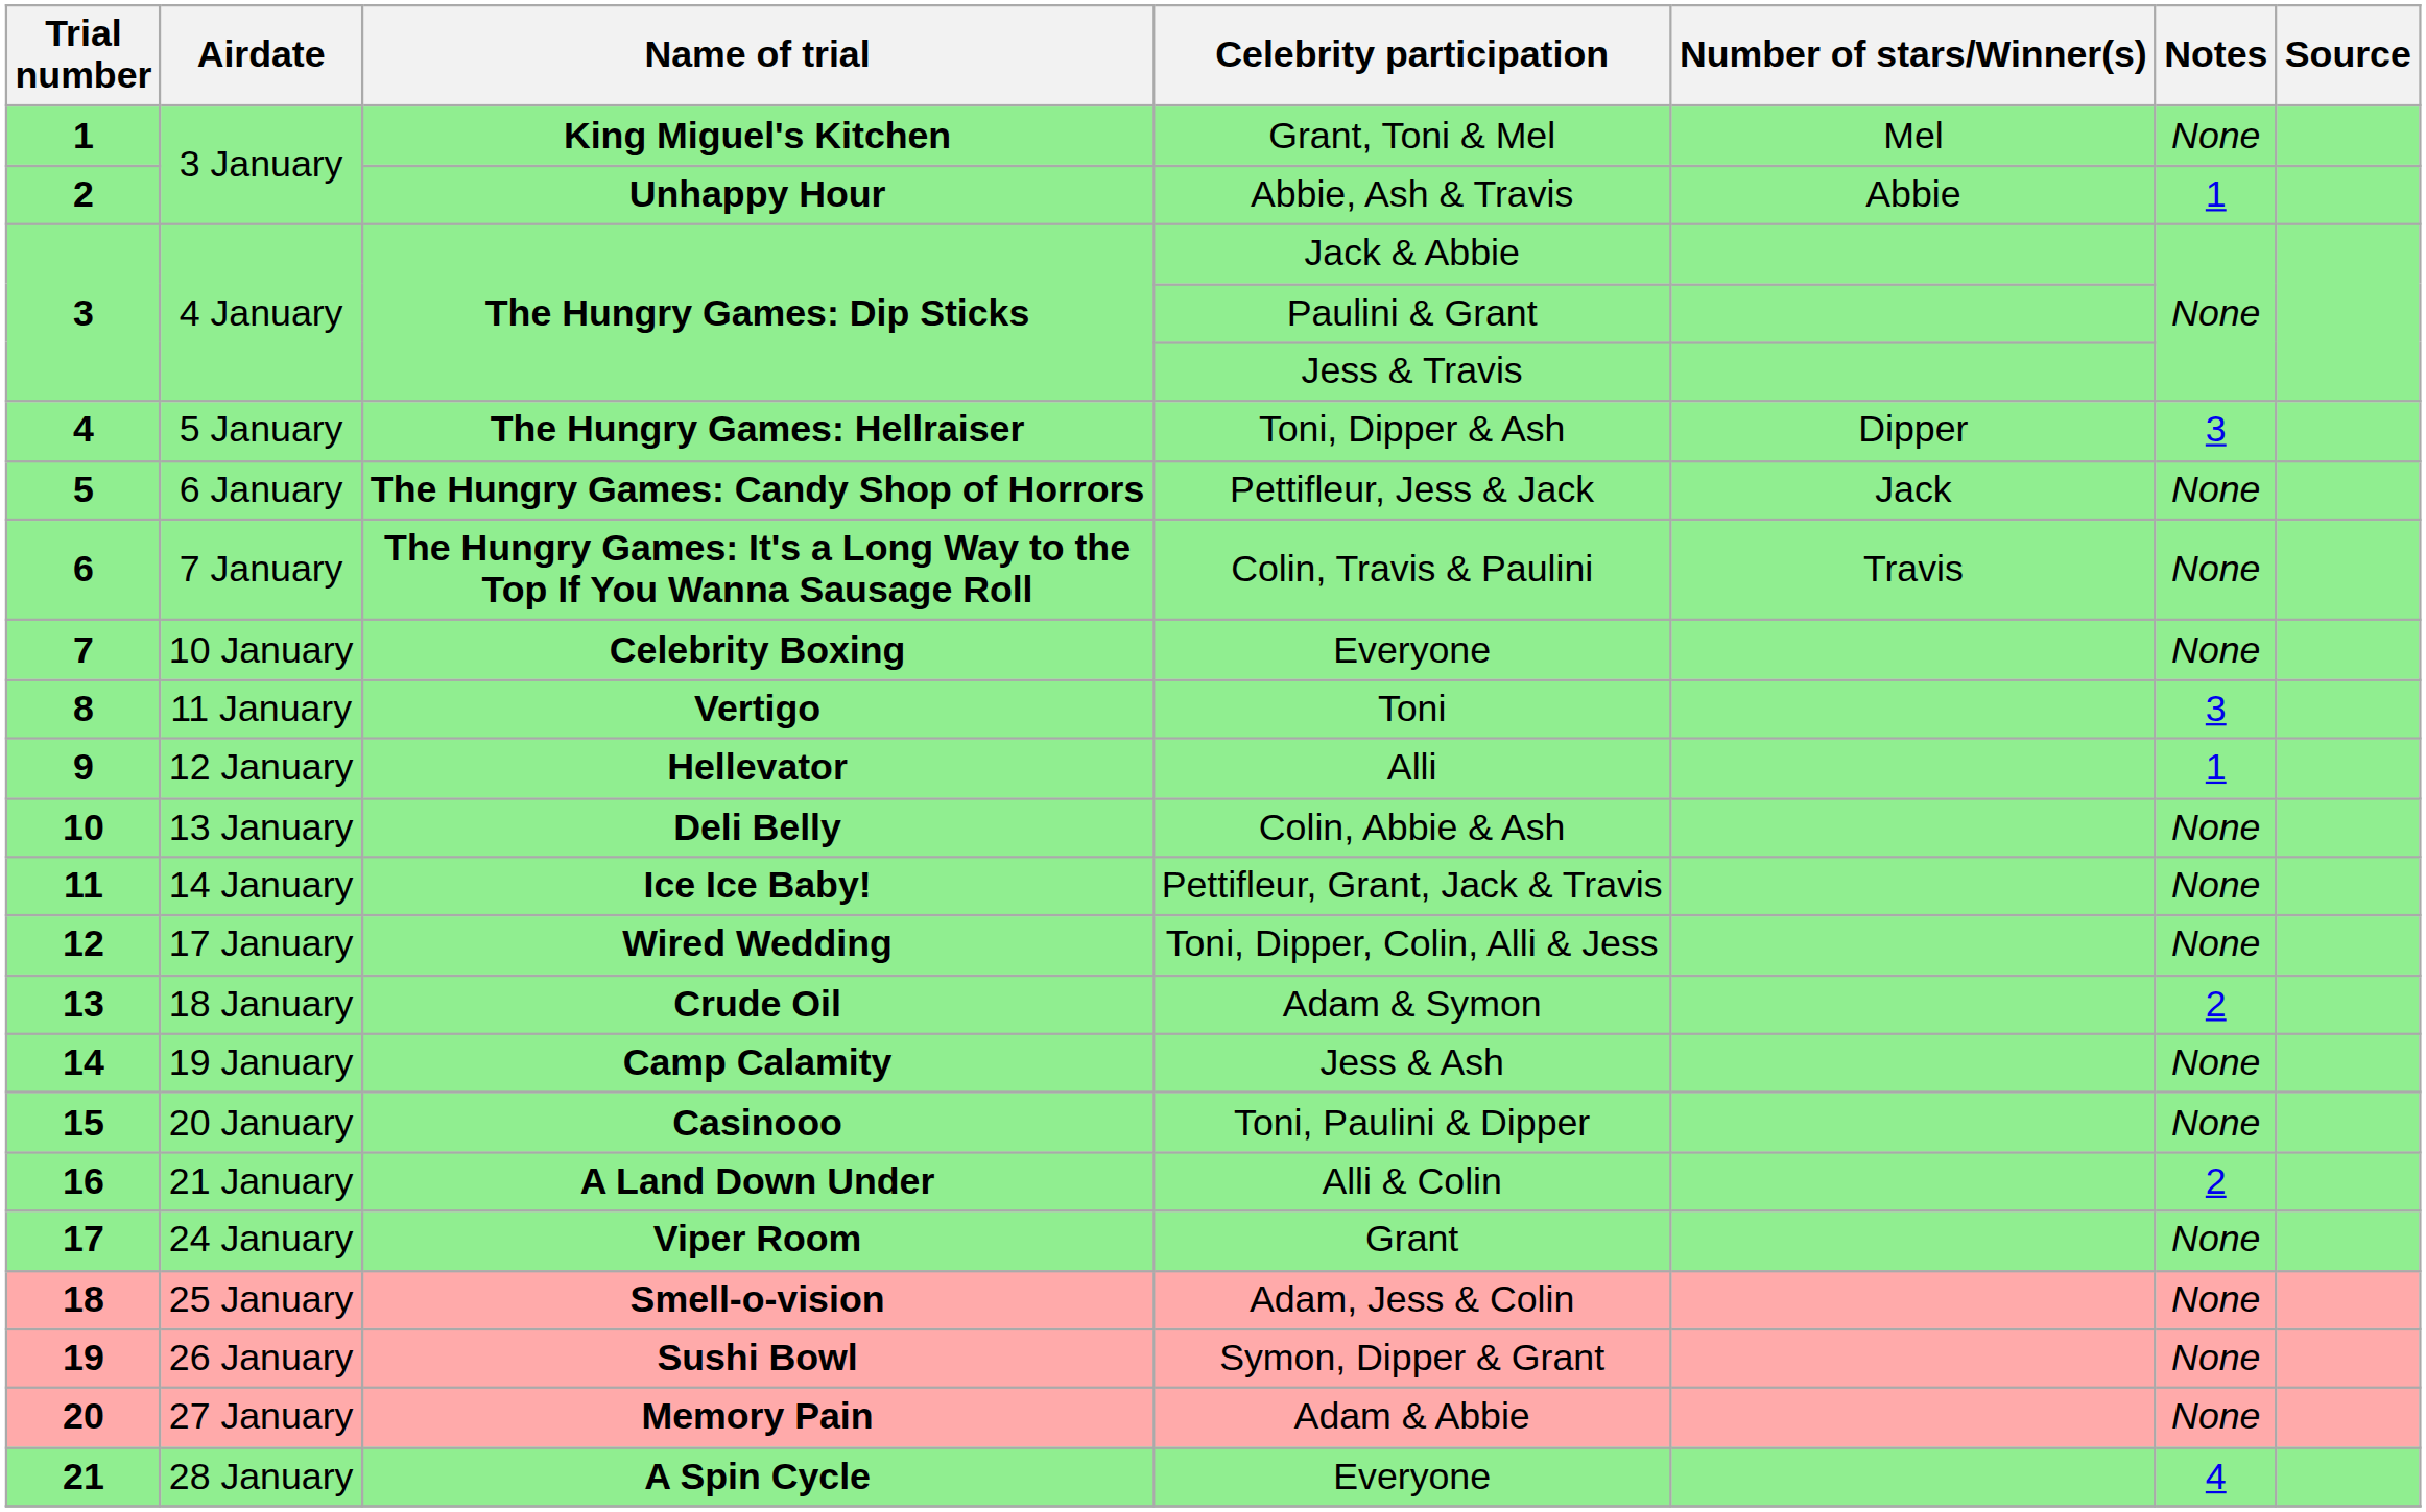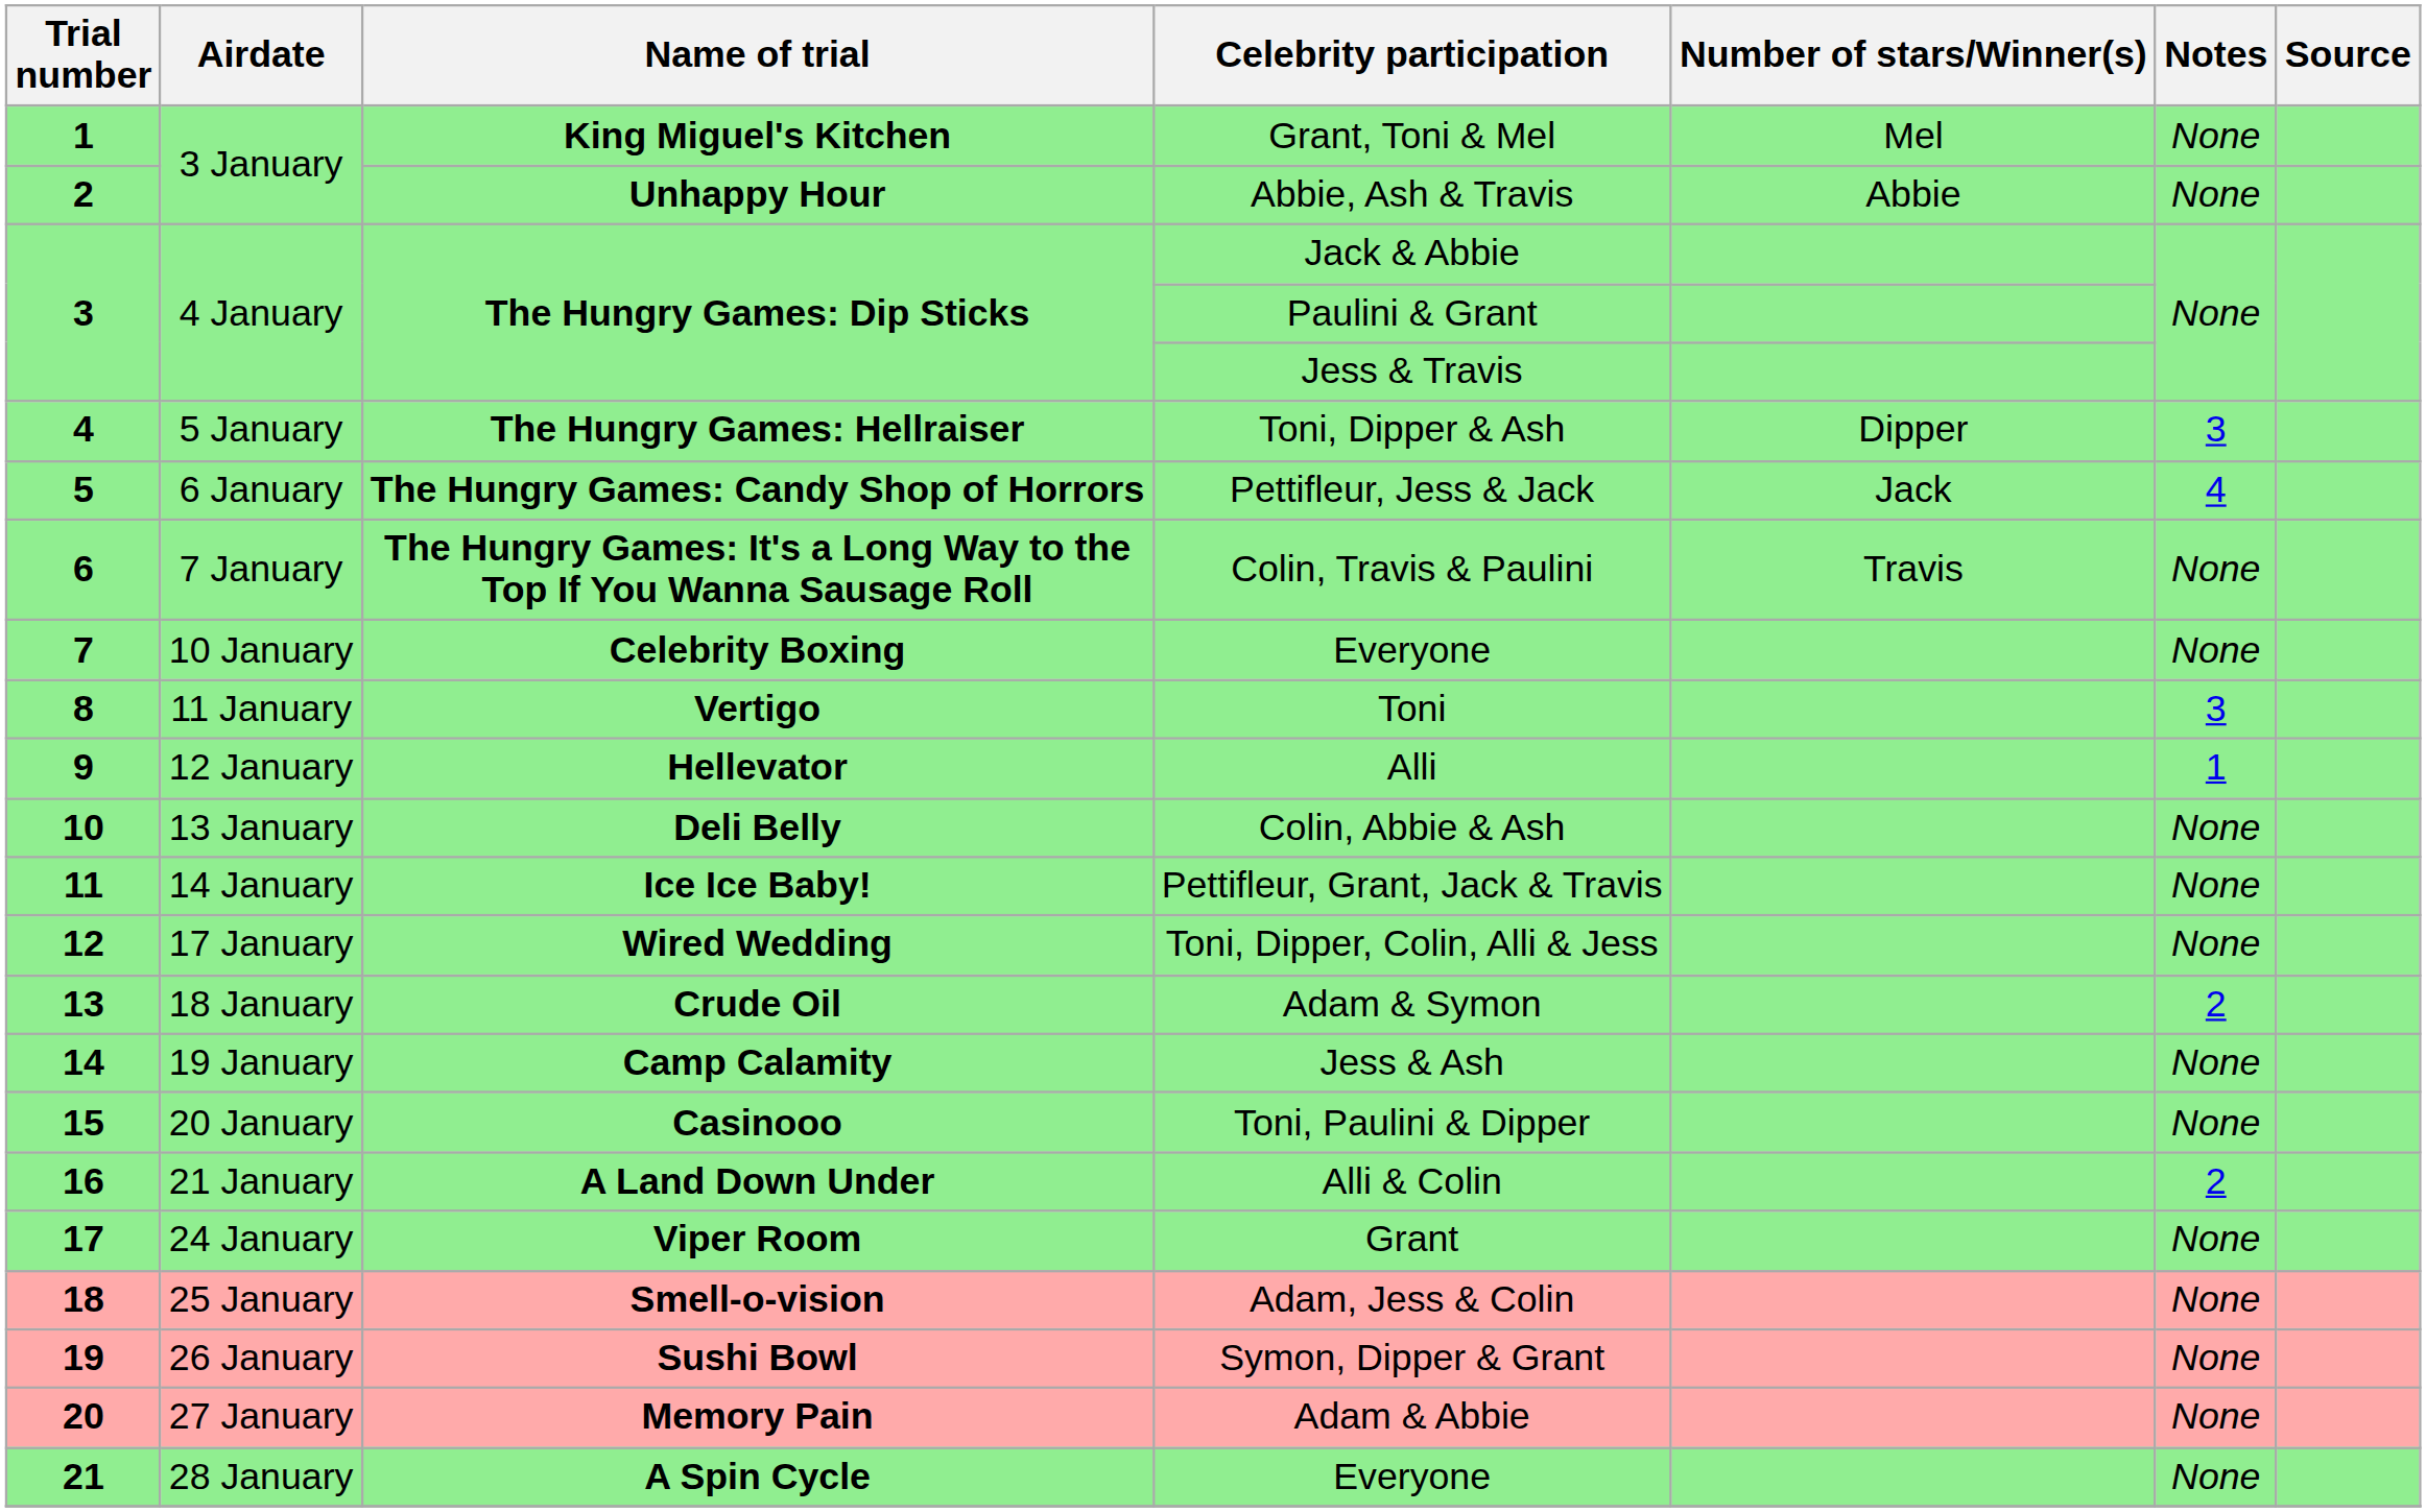Abbie, Ash & Travis | Notes: 1 -> None
Pettifleur, Jess & Jack | Notes: None -> 4
A Spin Cycle / Everyone | Notes: 4 -> None
